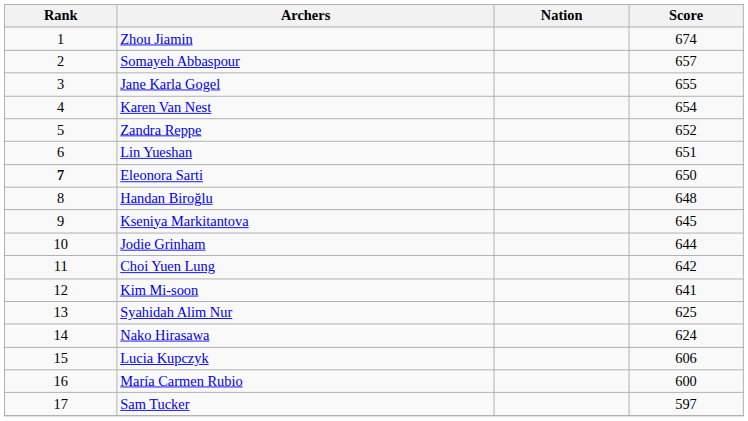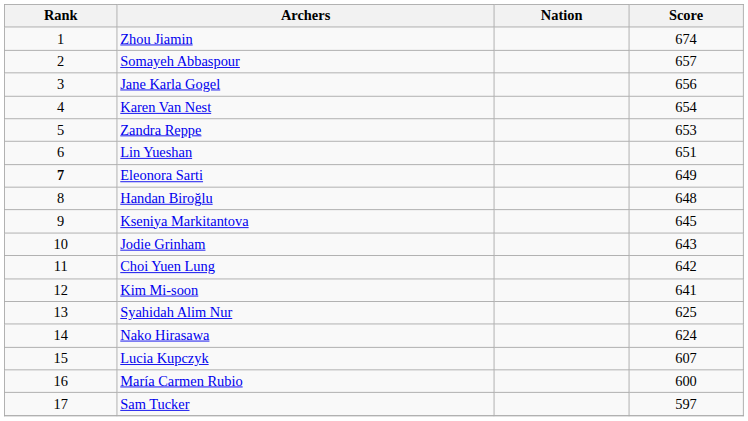Jane Karla Gogel | Score: 655 -> 656
Zandra Reppe | Score: 652 -> 653
Eleonora Sarti | Score: 650 -> 649
Jodie Grinham | Score: 644 -> 643
Lucia Kupczyk | Score: 606 -> 607
